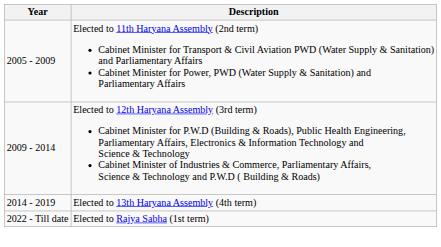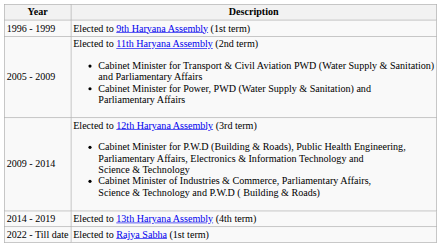+ row: 1996 - 1999 | Elected to 9th Haryana Assembly (1st term)
